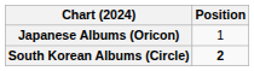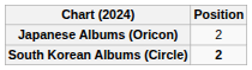Japanese Albums (Oricon) | Position: 1 -> 2
